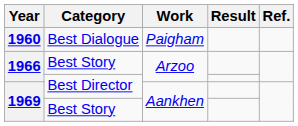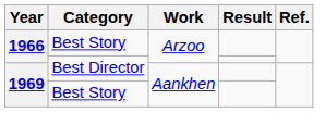- row: 1960 | Best Dialogue | Paigham
